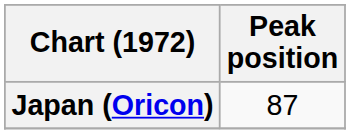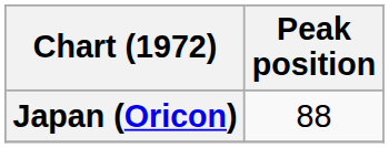Japan (Oricon) | Peak position: 87 -> 88
